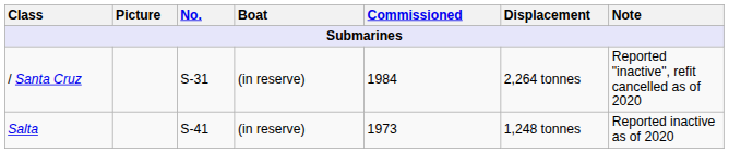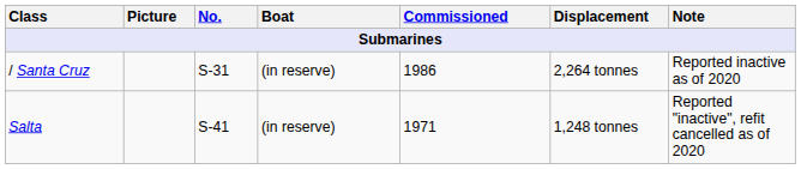/ Santa Cruz | Commissioned: 1984 -> 1986
/ Santa Cruz | Note: Reported "inactive", refit cancelled as of 2020 -> Reported inactive as of 2020
Salta | Commissioned: 1973 -> 1971
Salta | Note: Reported inactive as of 2020 -> Reported "inactive", refit cancelled as of 2020
